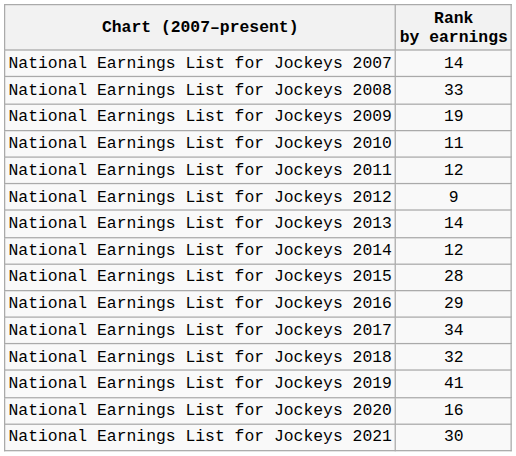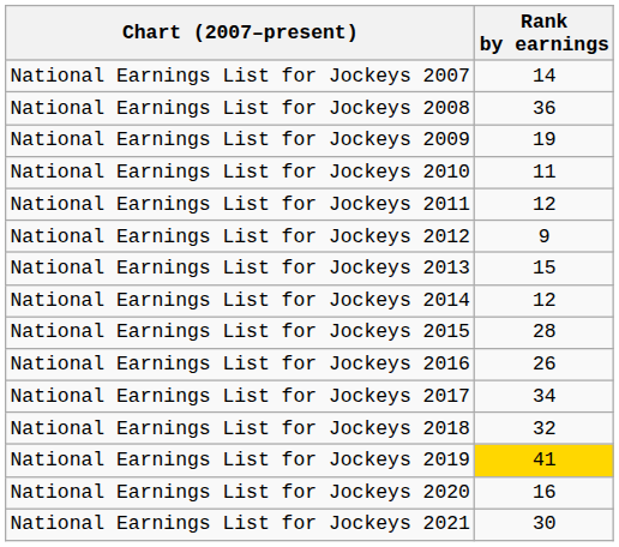National Earnings List for Jockeys 2008 | Rank by earnings: 33 -> 36
National Earnings List for Jockeys 2013 | Rank by earnings: 14 -> 15
National Earnings List for Jockeys 2016 | Rank by earnings: 29 -> 26
National Earnings List for Jockeys 2019 | Rank by earnings: no background -> gold background
